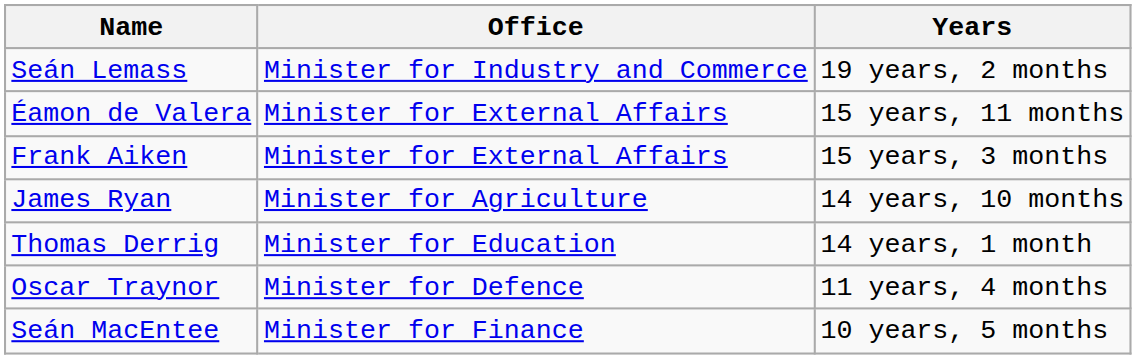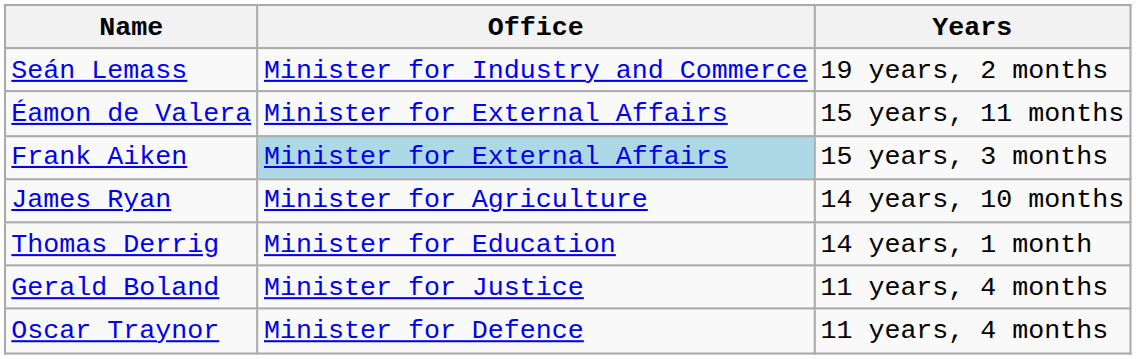Frank Aiken | Office: no background -> lightblue background
+ row: Gerald Boland | Minister for Justice | 11 years, 4 months
- row: Seán MacEntee | Minister for Finance | 10 years, 5 months
